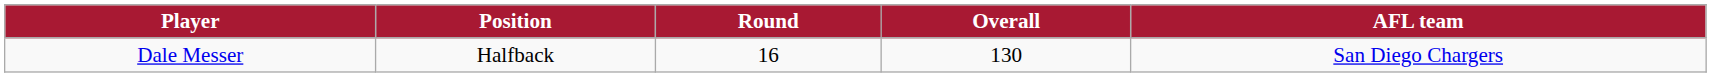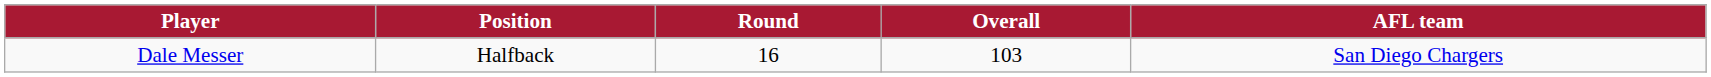Dale Messer | Overall: 130 -> 103
